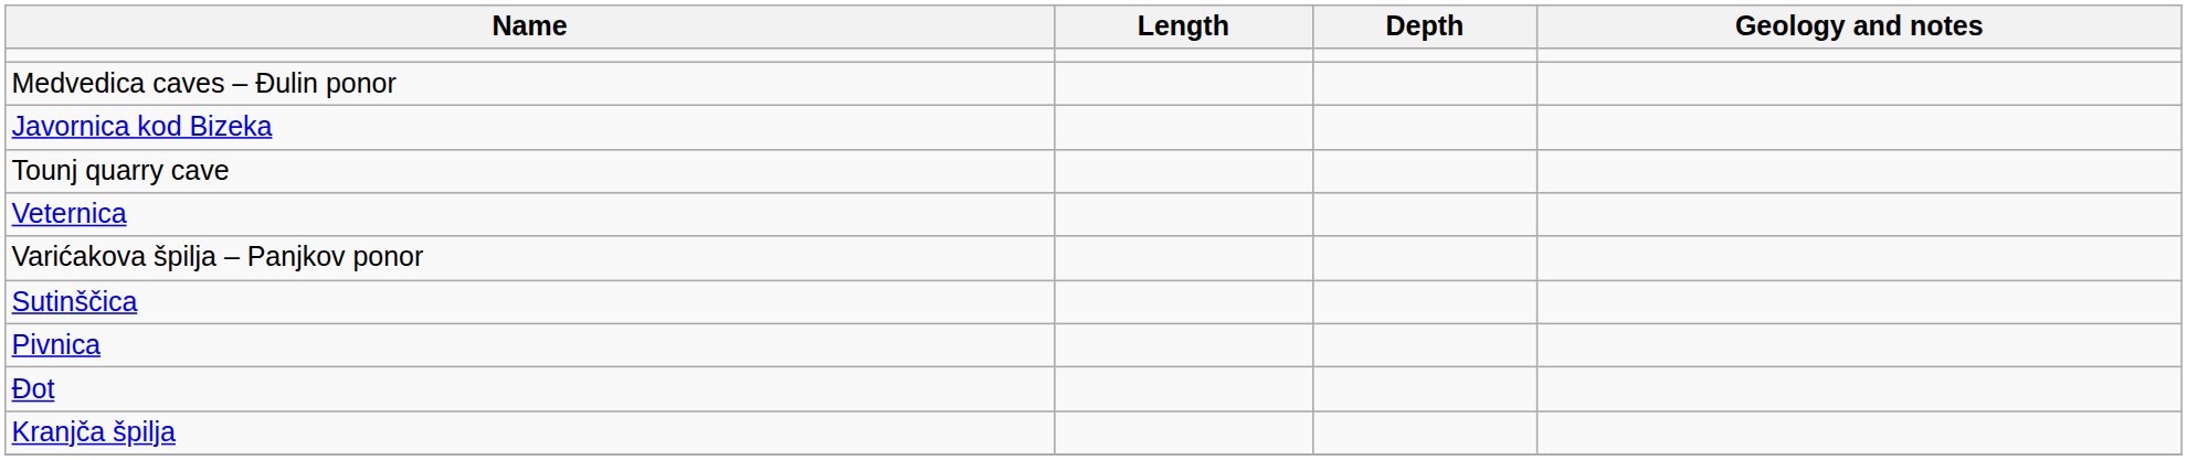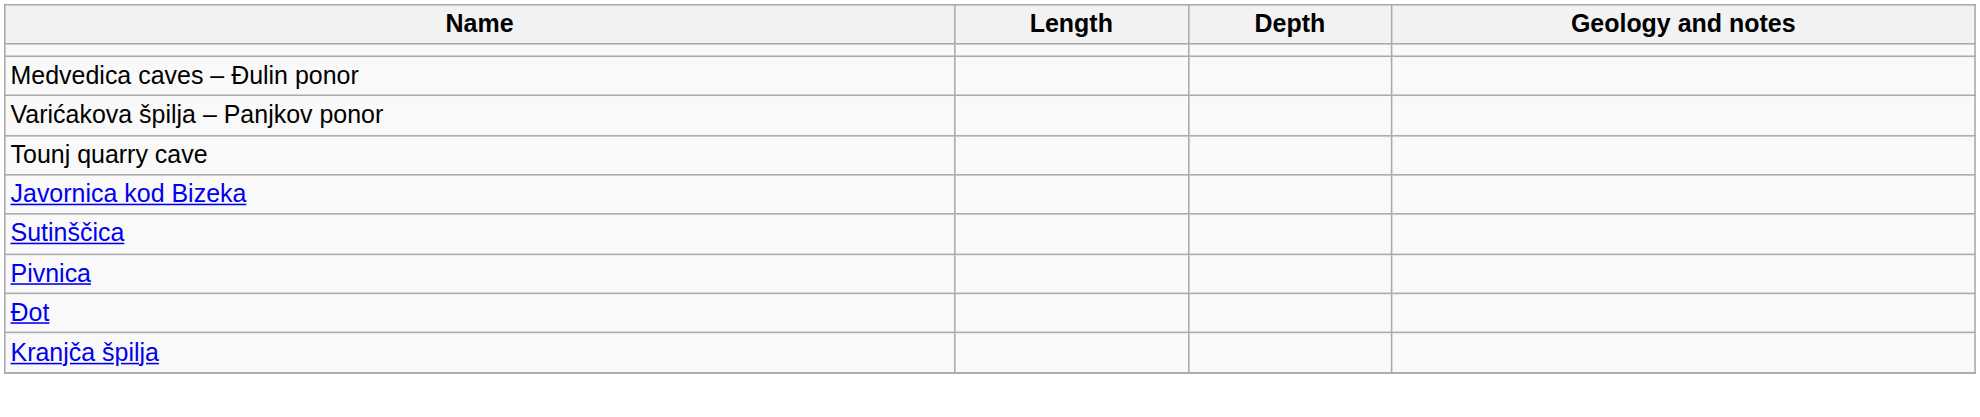rows swapped: Varićakova špilja – Panjkov ponor <-> Javornica kod Bizeka
- row: Veternica
